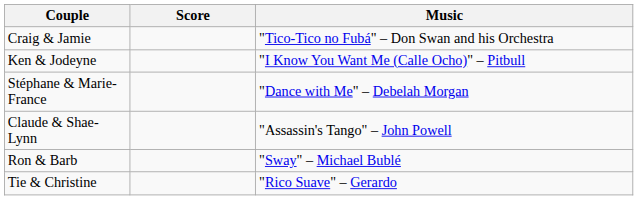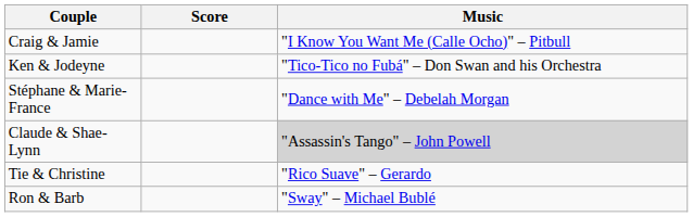Craig & Jamie | Music: "Tico-Tico no Fubá" – Don Swan and his Orchestra -> "I Know You Want Me (Calle Ocho)" – Pitbull
Ken & Jodeyne | Music: "I Know You Want Me (Calle Ocho)" – Pitbull -> "Tico-Tico no Fubá" – Don Swan and his Orchestra
Claude & Shae-Lynn | Music: no background -> lightgrey background
rows swapped: Tie & Christine <-> Ron & Barb
